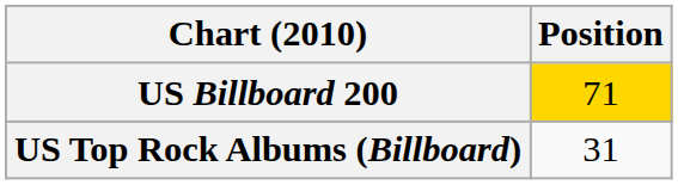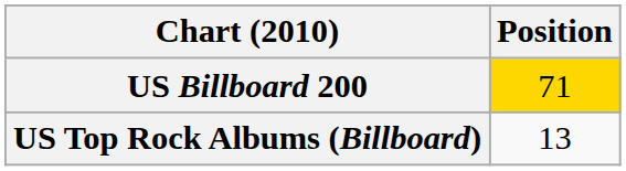US Top Rock Albums (Billboard) | Position: 31 -> 13
